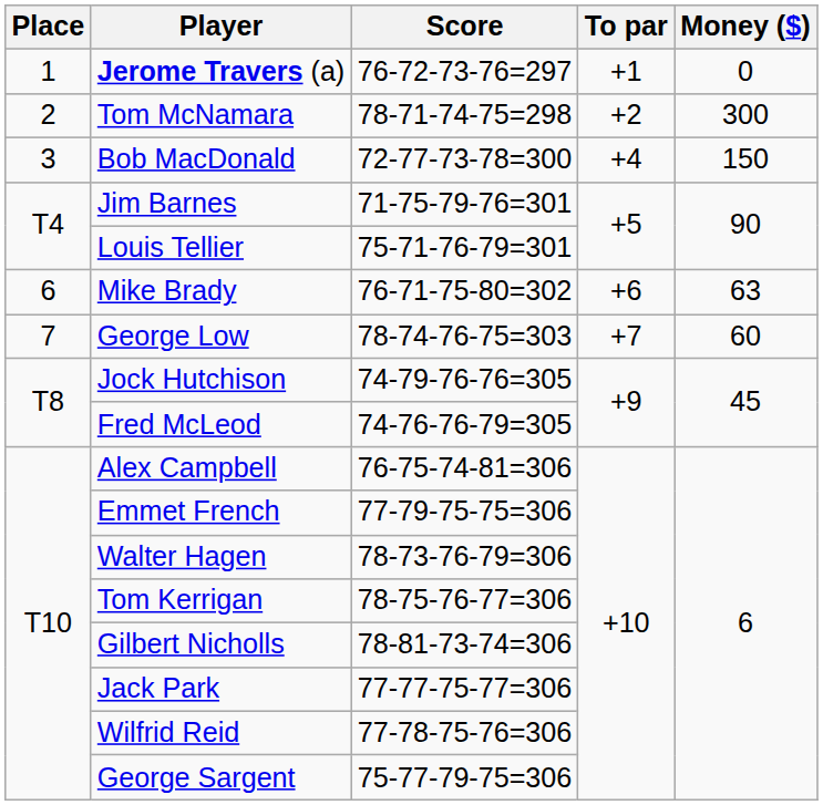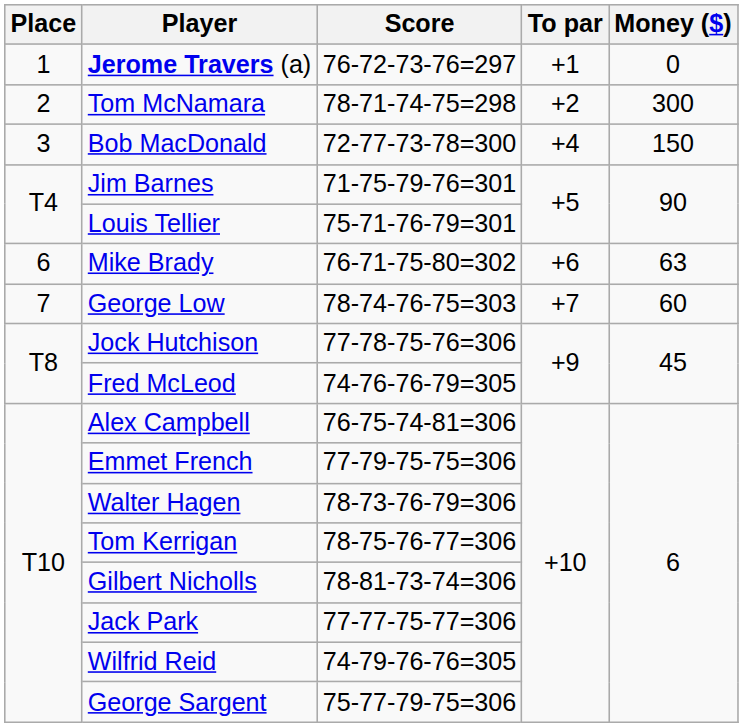Jock Hutchison | Score: 74-79-76-76=305 -> 77-78-75-76=306
Wilfrid Reid | Score: 77-78-75-76=306 -> 74-79-76-76=305
